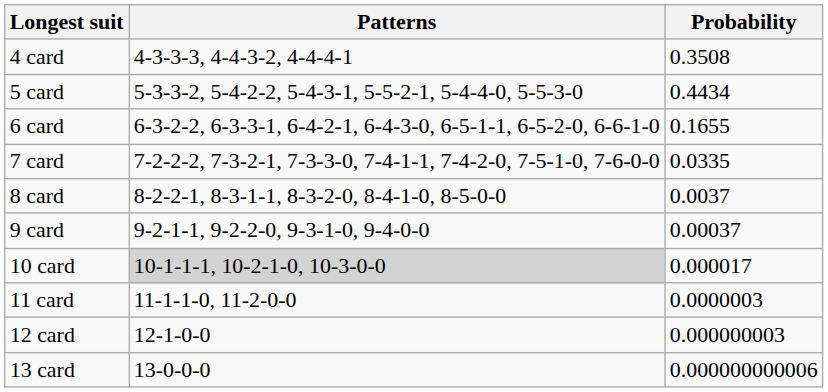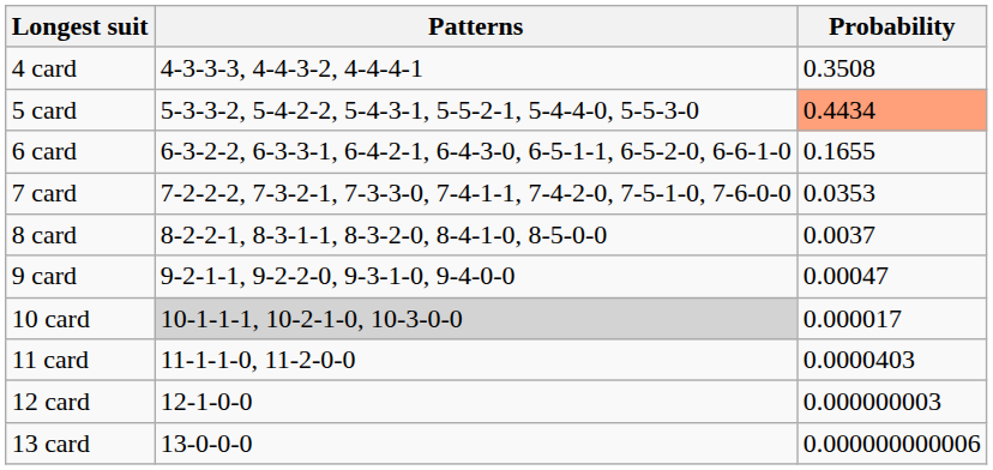5 card | Probability: no background -> lightsalmon background
7 card | Probability: 0.0335 -> 0.0353
9 card | Probability: 0.00037 -> 0.00047
11 card | Probability: 0.0000003 -> 0.0000403
